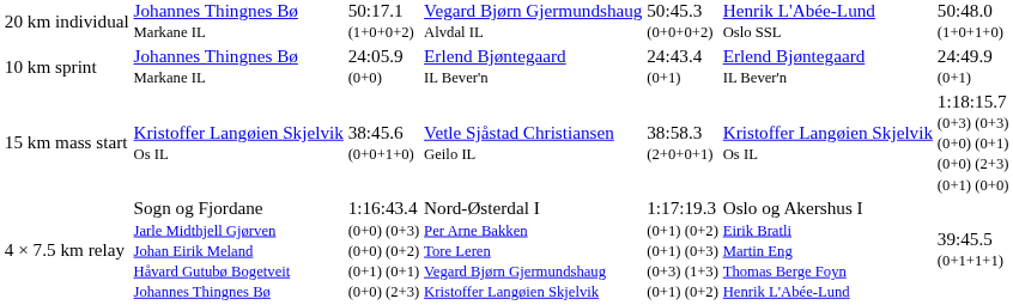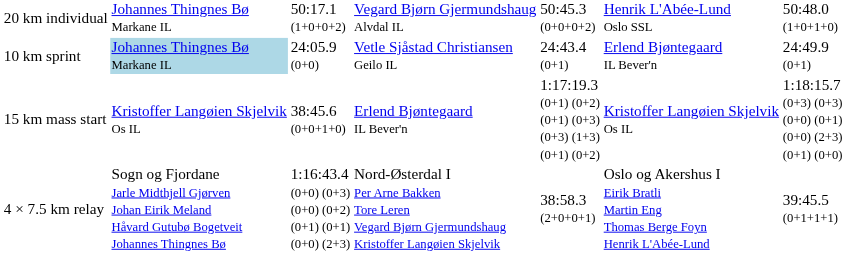10 km sprint | column 2: no background -> lightblue background
10 km sprint | column 4: Erlend Bjøntegaard IL Bever'n -> Vetle Sjåstad Christiansen Geilo IL
15 km mass start | column 4: Vetle Sjåstad Christiansen Geilo IL -> Erlend Bjøntegaard IL Bever'n
15 km mass start | column 5: 38:58.3 (2+0+0+1) -> 1:17:19.3 (0+1) (0+2) (0+1) (0+3) (0+3) (1+3) (0+1) (0+2)
4 × 7.5 km relay | column 5: 1:17:19.3 (0+1) (0+2) (0+1) (0+3) (0+3) (1+3) (0+1) (0+2) -> 38:58.3 (2+0+0+1)
